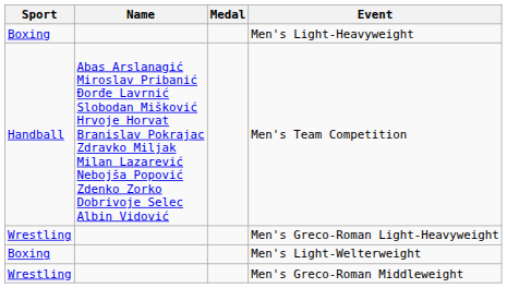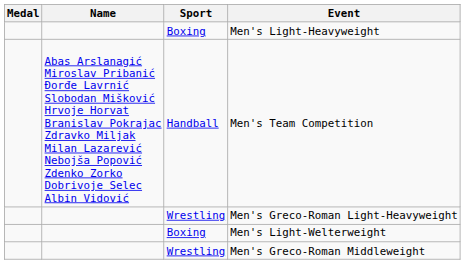columns swapped: Medal <-> Sport
